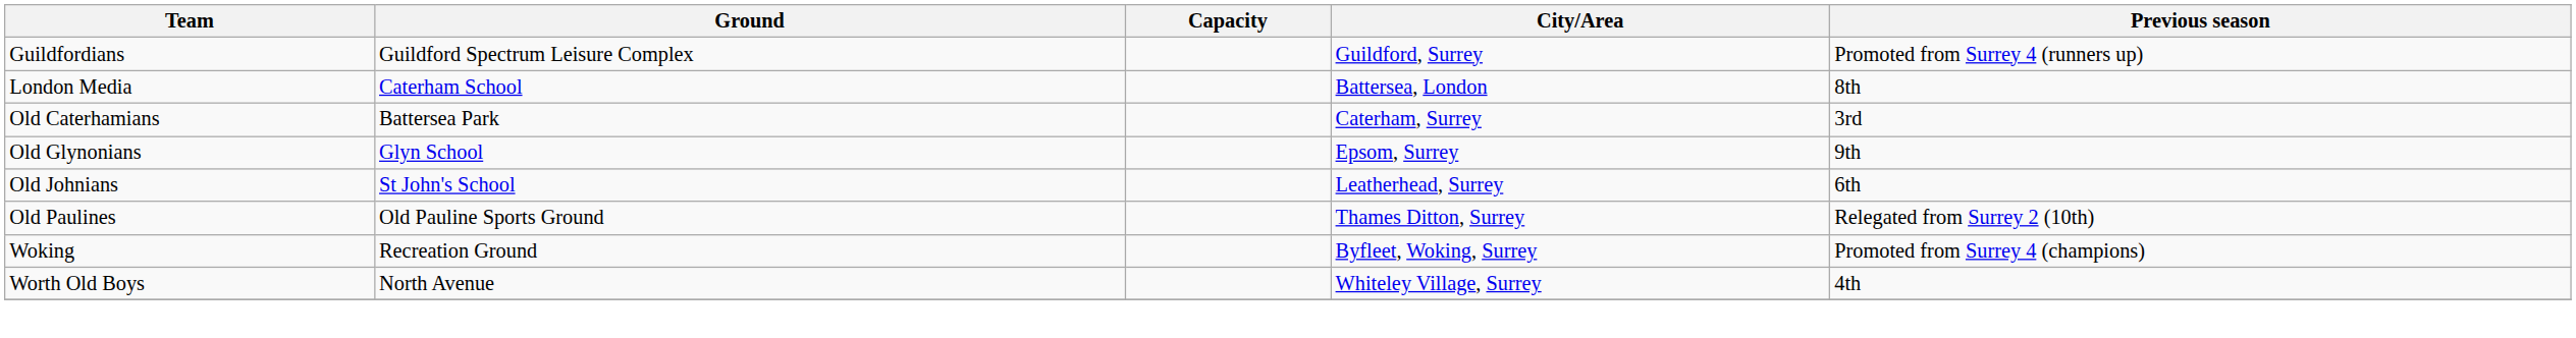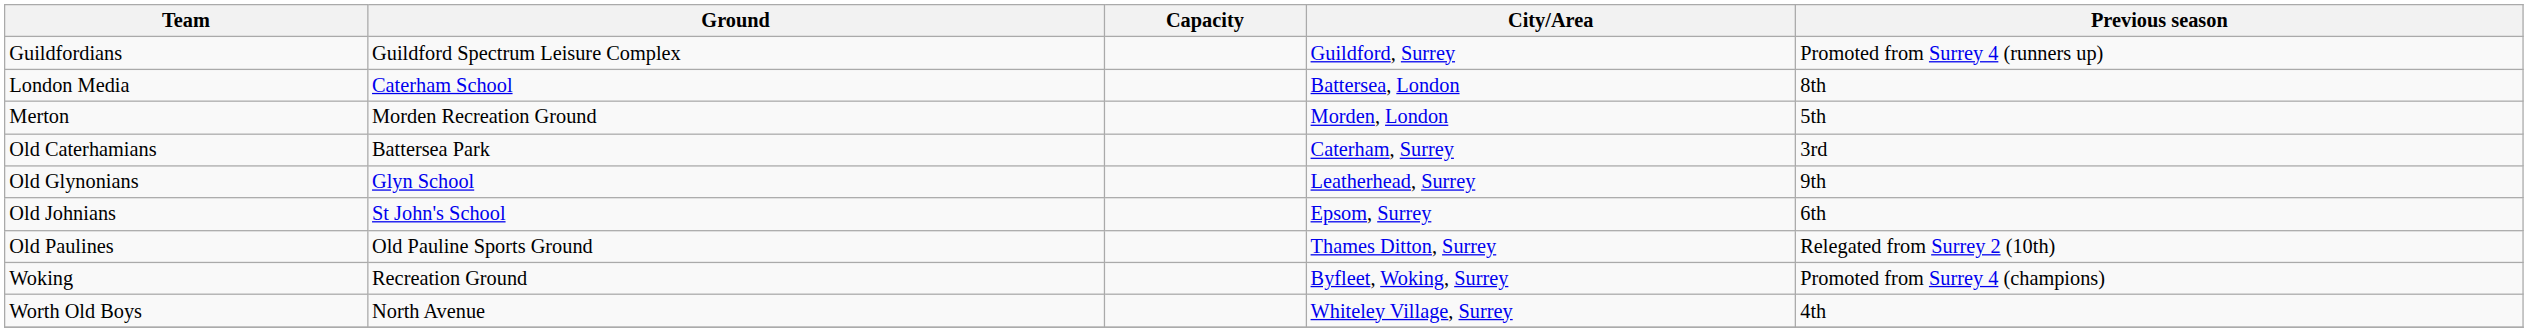+ row: Merton | Morden Recreation Ground | Morden, London | 5th
Old Glynonians | City/Area: Epsom, Surrey -> Leatherhead, Surrey
Old Johnians | City/Area: Leatherhead, Surrey -> Epsom, Surrey
